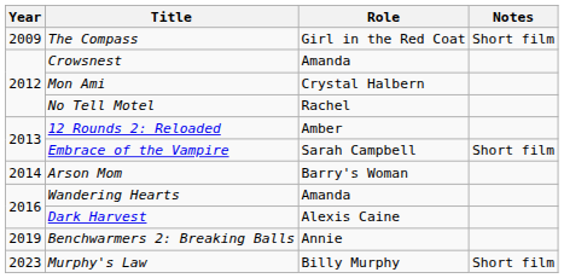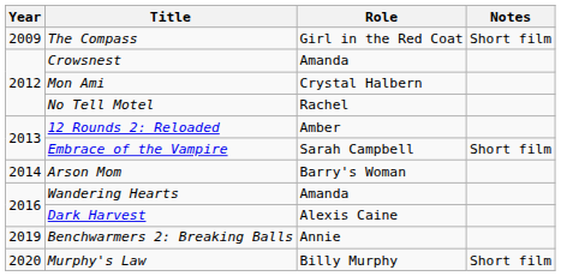Murphy's Law | Year: 2023 -> 2020
